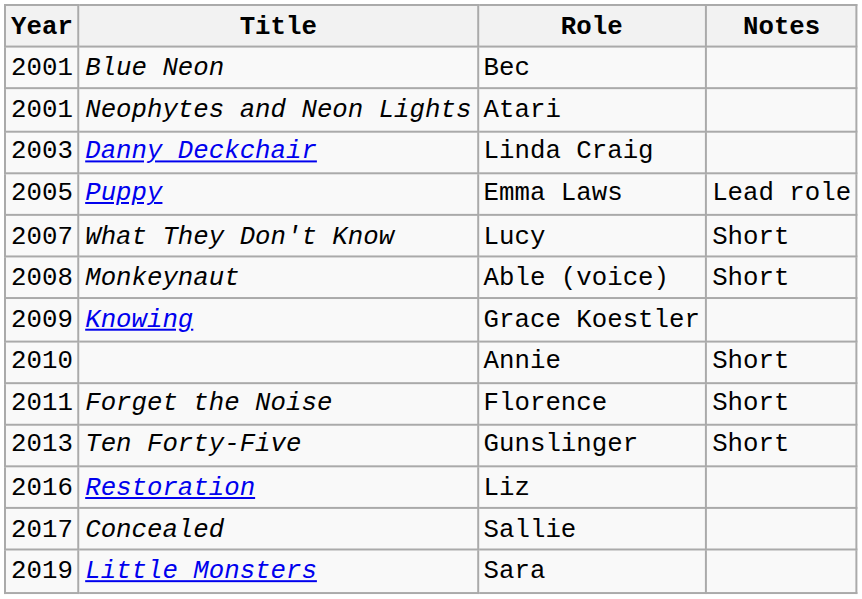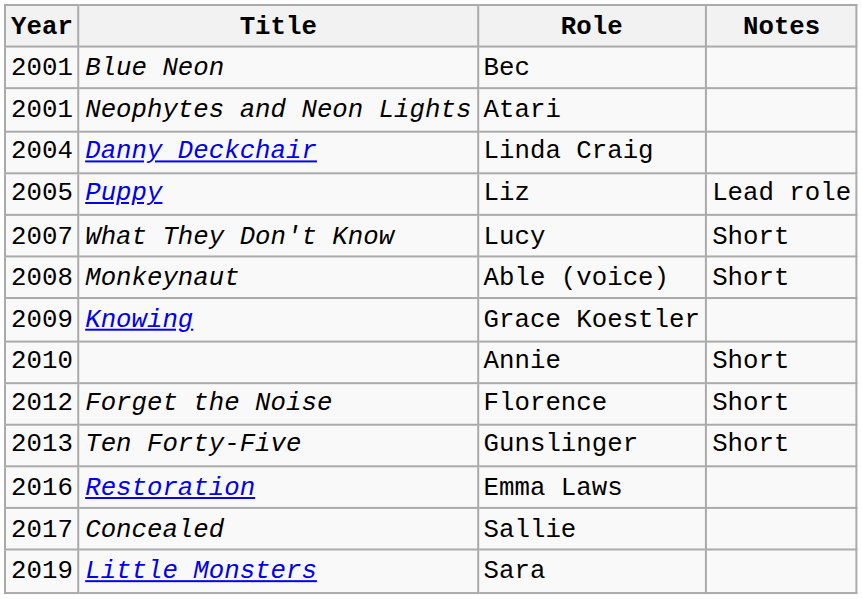Danny Deckchair | Year: 2003 -> 2004
Puppy | Role: Emma Laws -> Liz
Forget the Noise | Year: 2011 -> 2012
Restoration | Role: Liz -> Emma Laws
